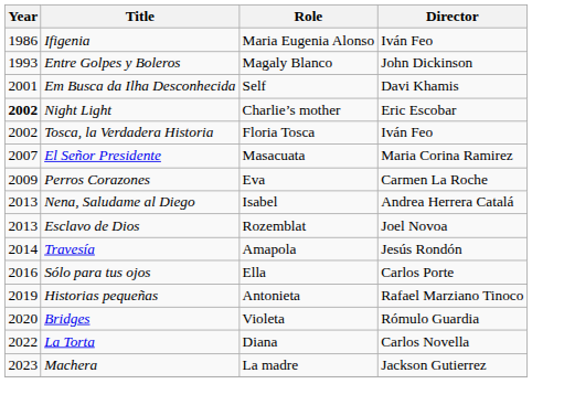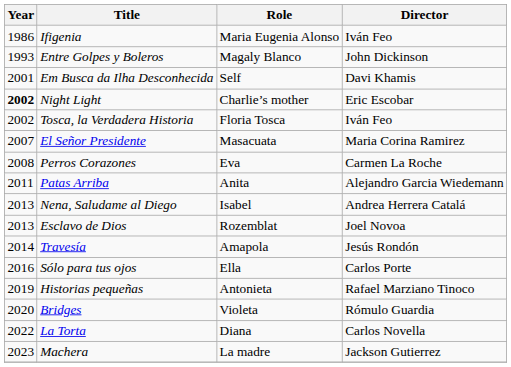Perros Corazones | Year: 2009 -> 2008
+ row: 2011 | Patas Arriba | Anita | Alejandro Garcia Wiedemann
